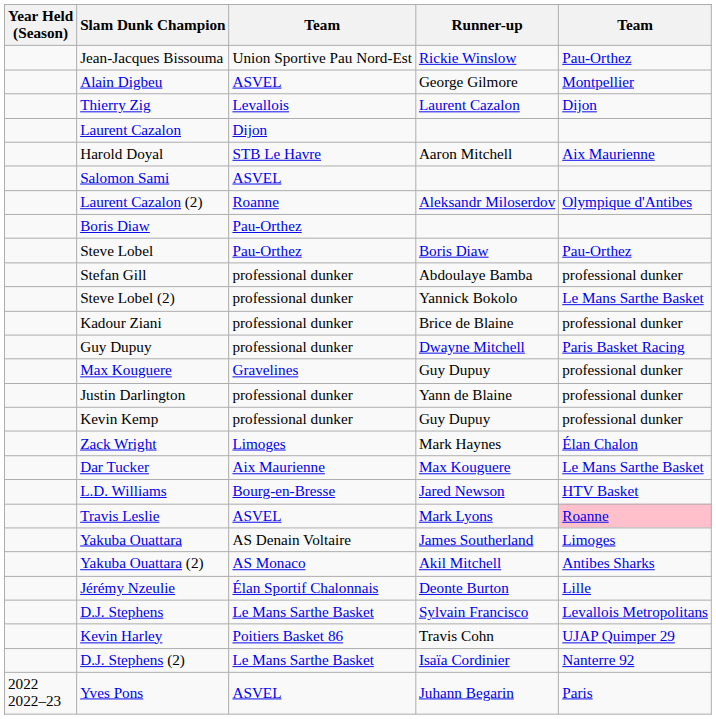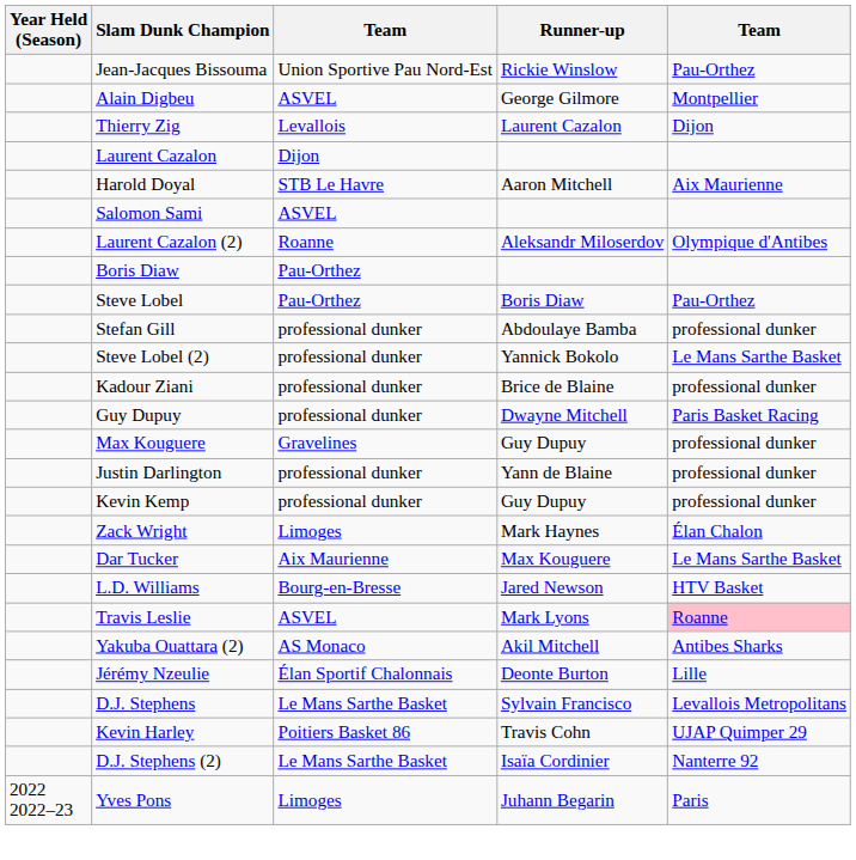- row: Yakuba Ouattara | AS Denain Voltaire | James Southerland | Limoges
Yves Pons | column 3: ASVEL -> Limoges
